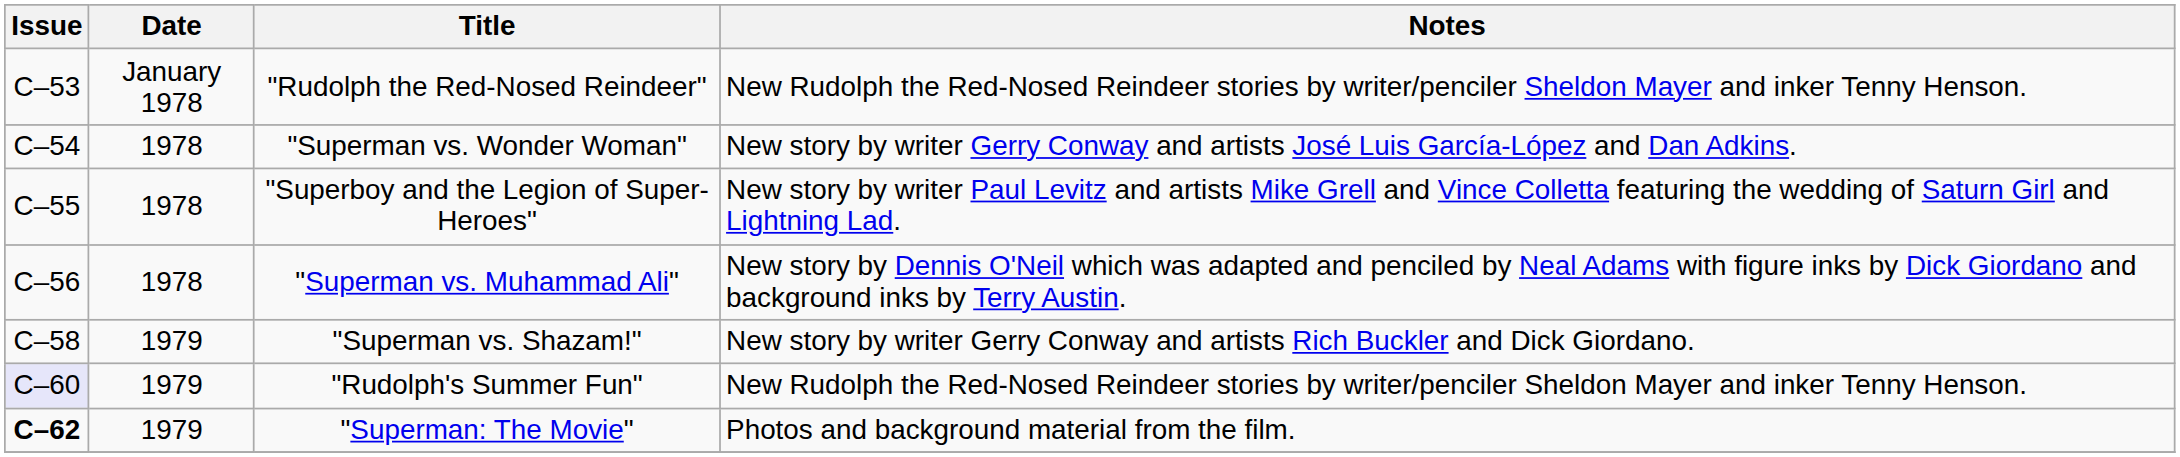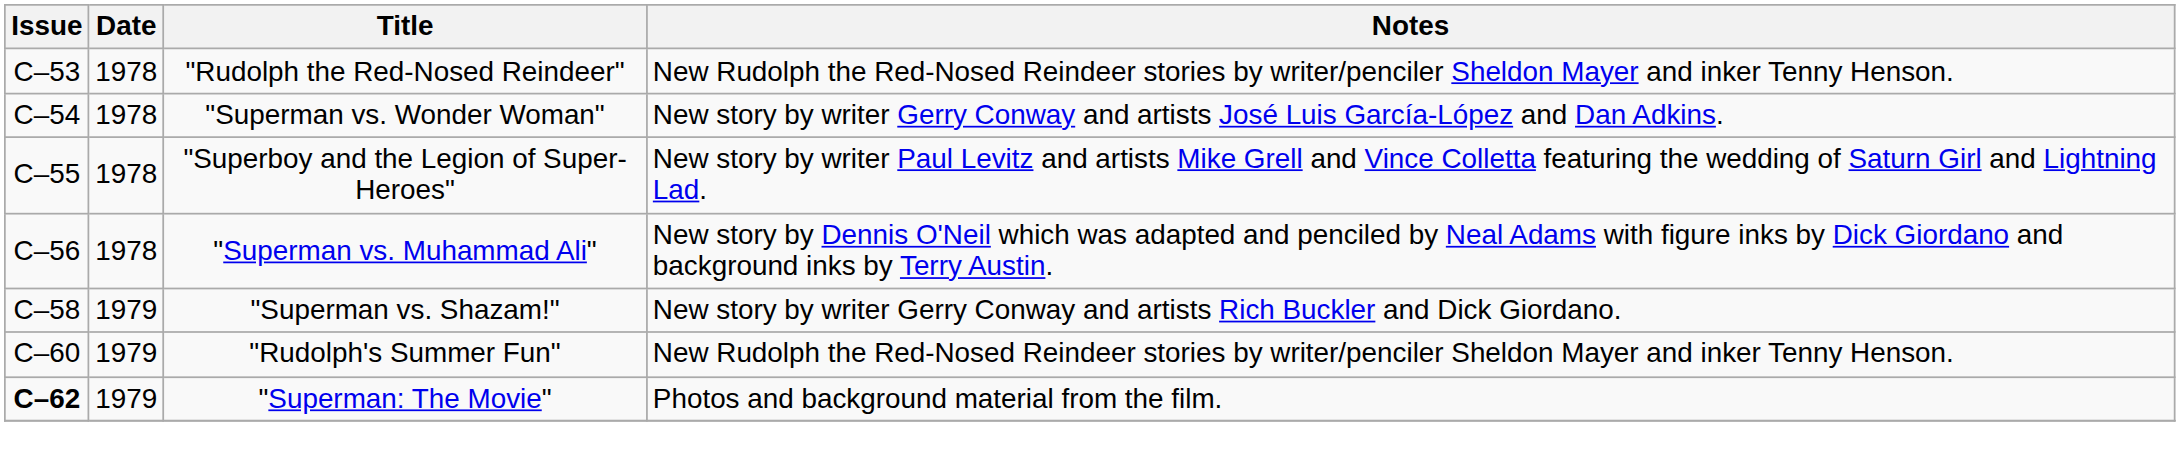"Rudolph the Red-Nosed Reindeer" | Date: January 1978 -> 1978
"Rudolph's Summer Fun" | Issue: lavender background -> no background
